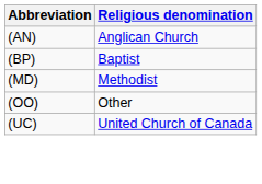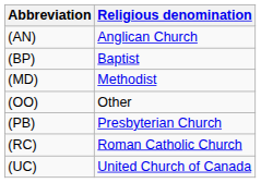+ row: (PB) | Presbyterian Church
+ row: (RC) | Roman Catholic Church
